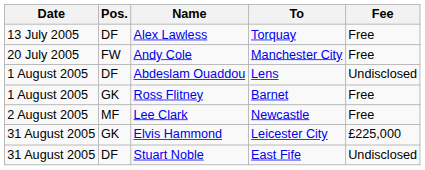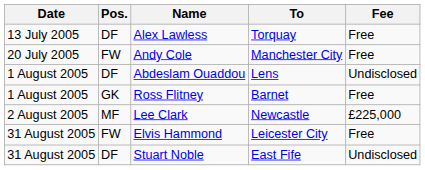Lee Clark | Fee: Free -> £225,000
Elvis Hammond | Pos.: GK -> FW
Elvis Hammond | Fee: £225,000 -> Free
